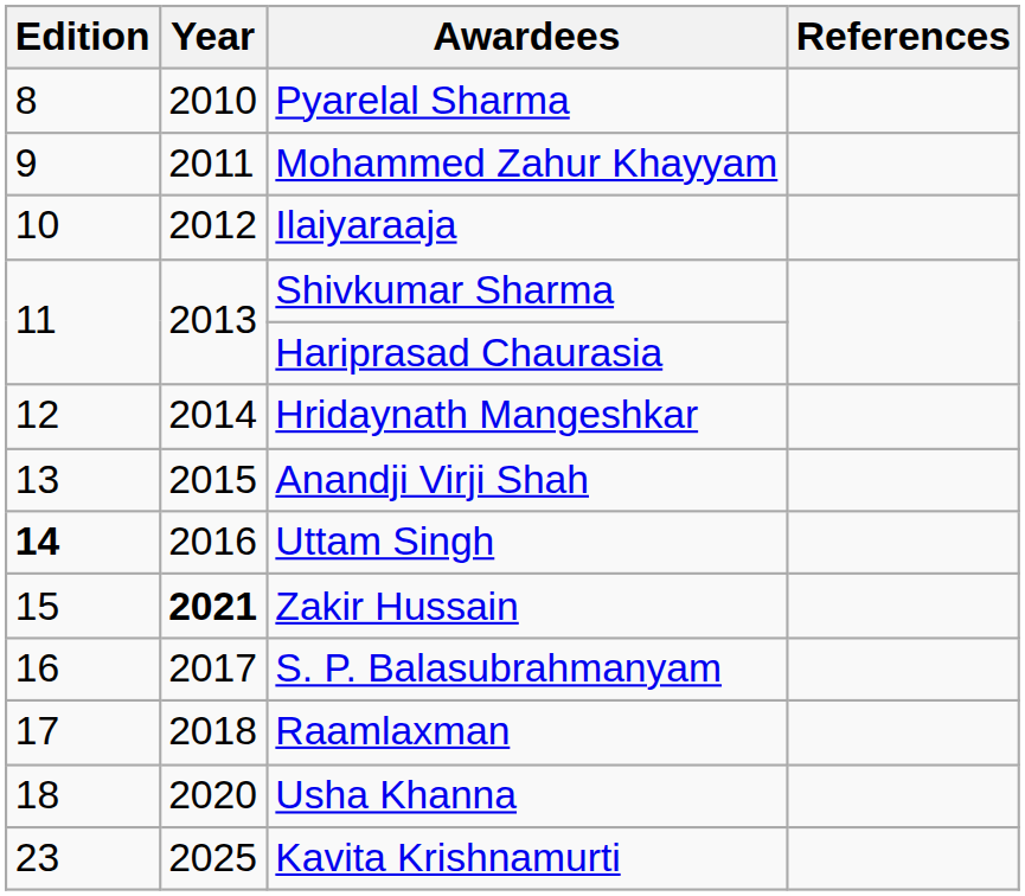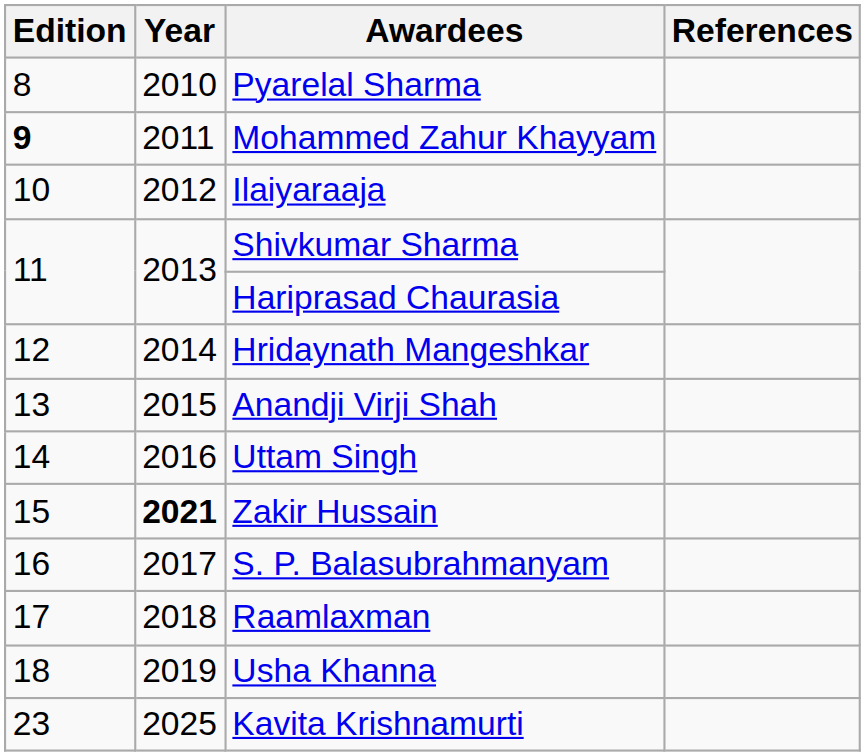Mohammed Zahur Khayyam | Edition: normal -> bold
Uttam Singh | Edition: bold -> normal
Usha Khanna | Year: 2020 -> 2019
